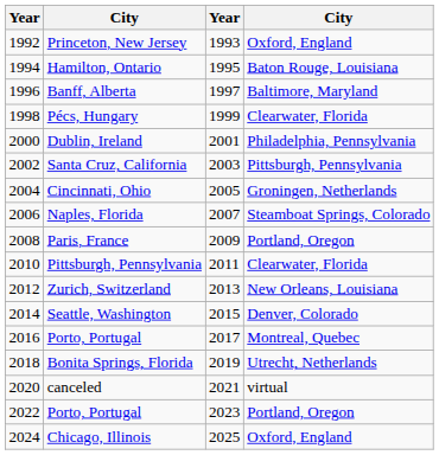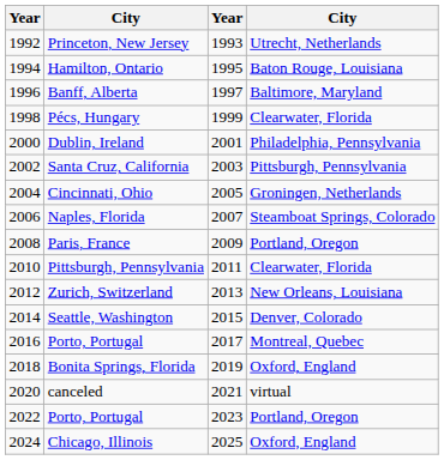Princeton, New Jersey | column 4: Oxford, England -> Utrecht, Netherlands
Bonita Springs, Florida | column 4: Utrecht, Netherlands -> Oxford, England
